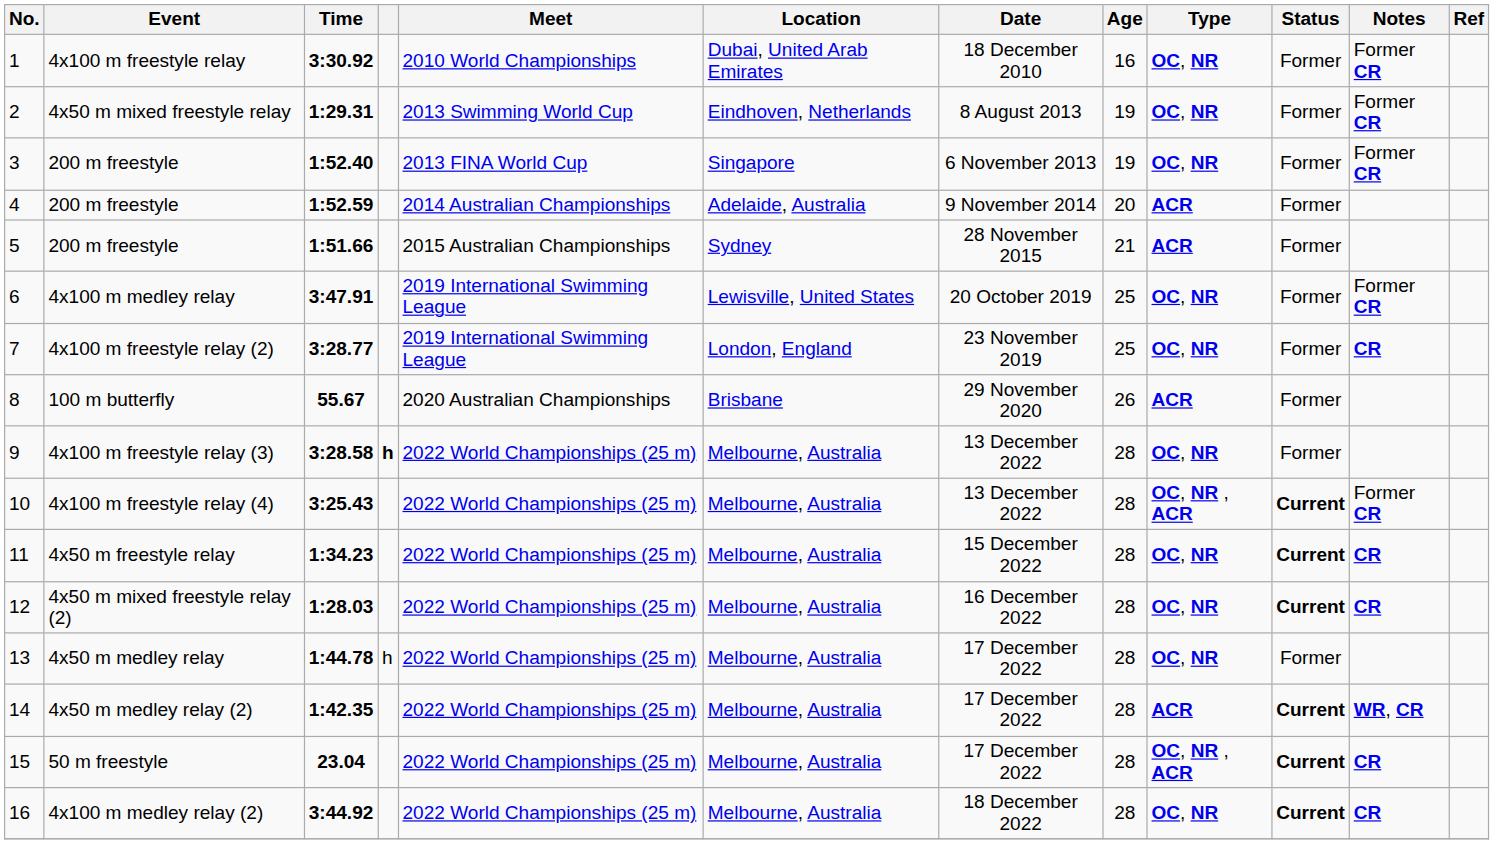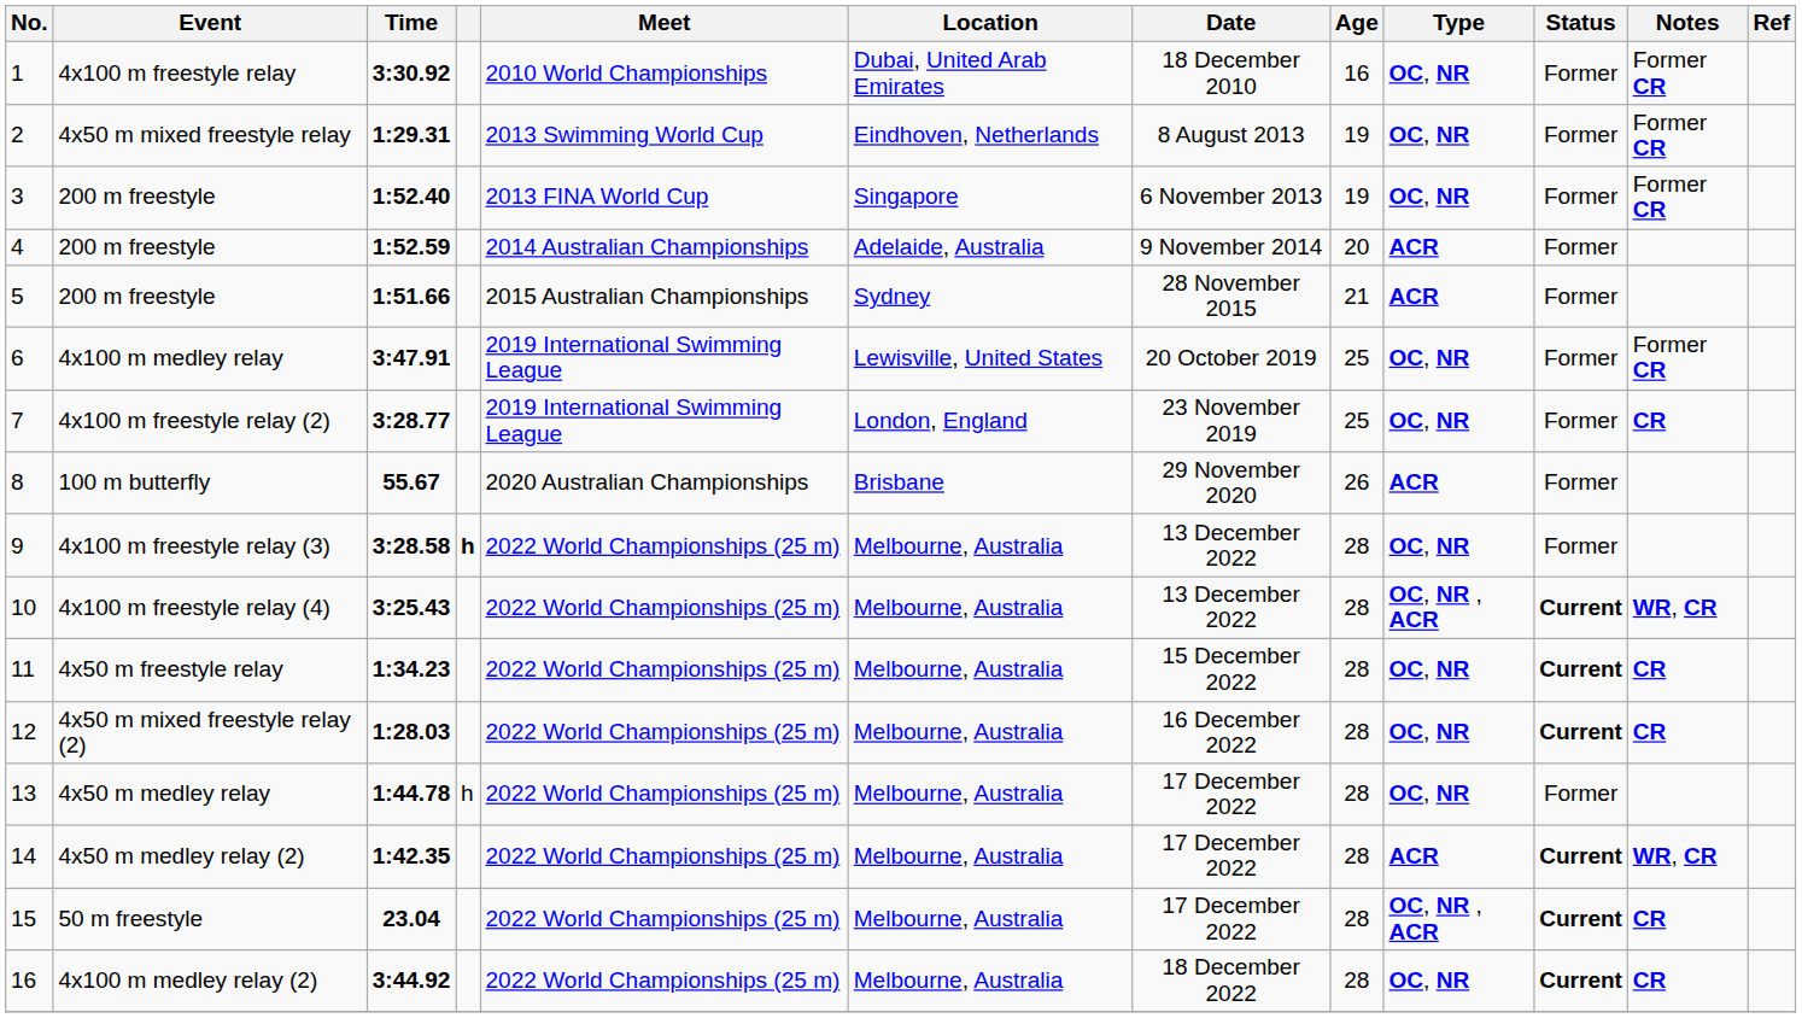10 | Notes: Former CR -> WR, CR
